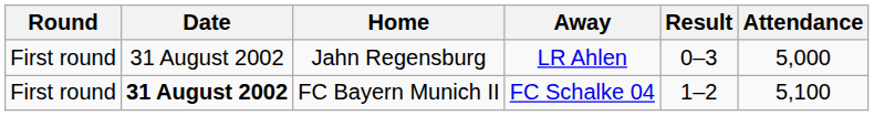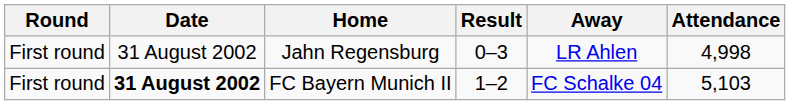columns swapped: Away <-> Result
Jahn Regensburg | Attendance: 5,000 -> 4,998
FC Bayern Munich II | Attendance: 5,100 -> 5,103
